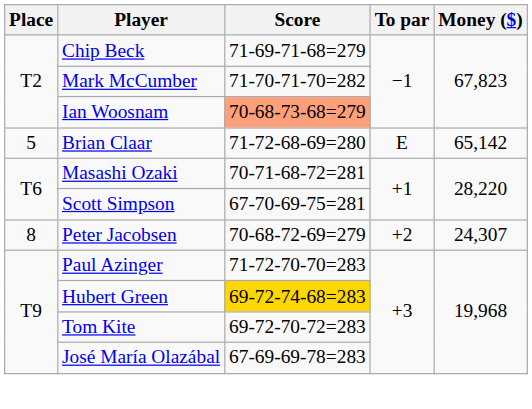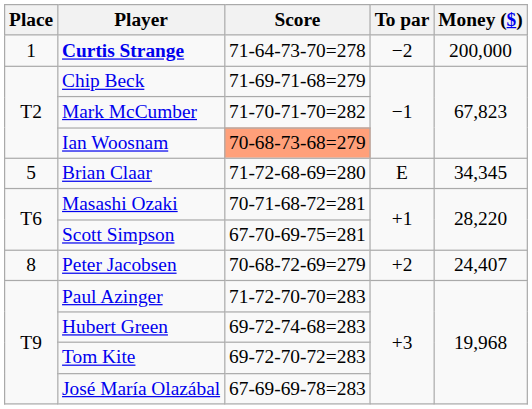+ row: 1 | Curtis Strange | 71-64-73-70=278 | −2 | 200,000
Brian Claar | Money ($): 65,142 -> 34,345
Peter Jacobsen | Money ($): 24,307 -> 24,407
Hubert Green | Score: gold background -> no background
